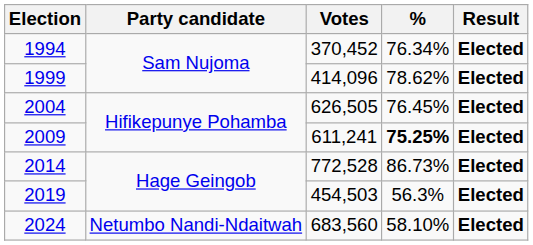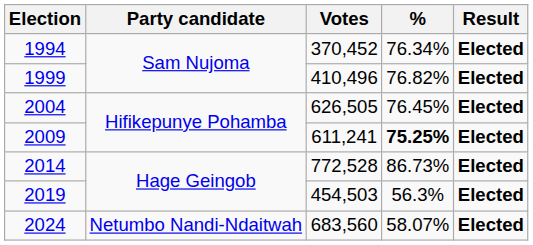1999 | Votes: 414,096 -> 410,496
1999 | %: 78.62% -> 76.82%
2024 | %: 58.10% -> 58.07%
